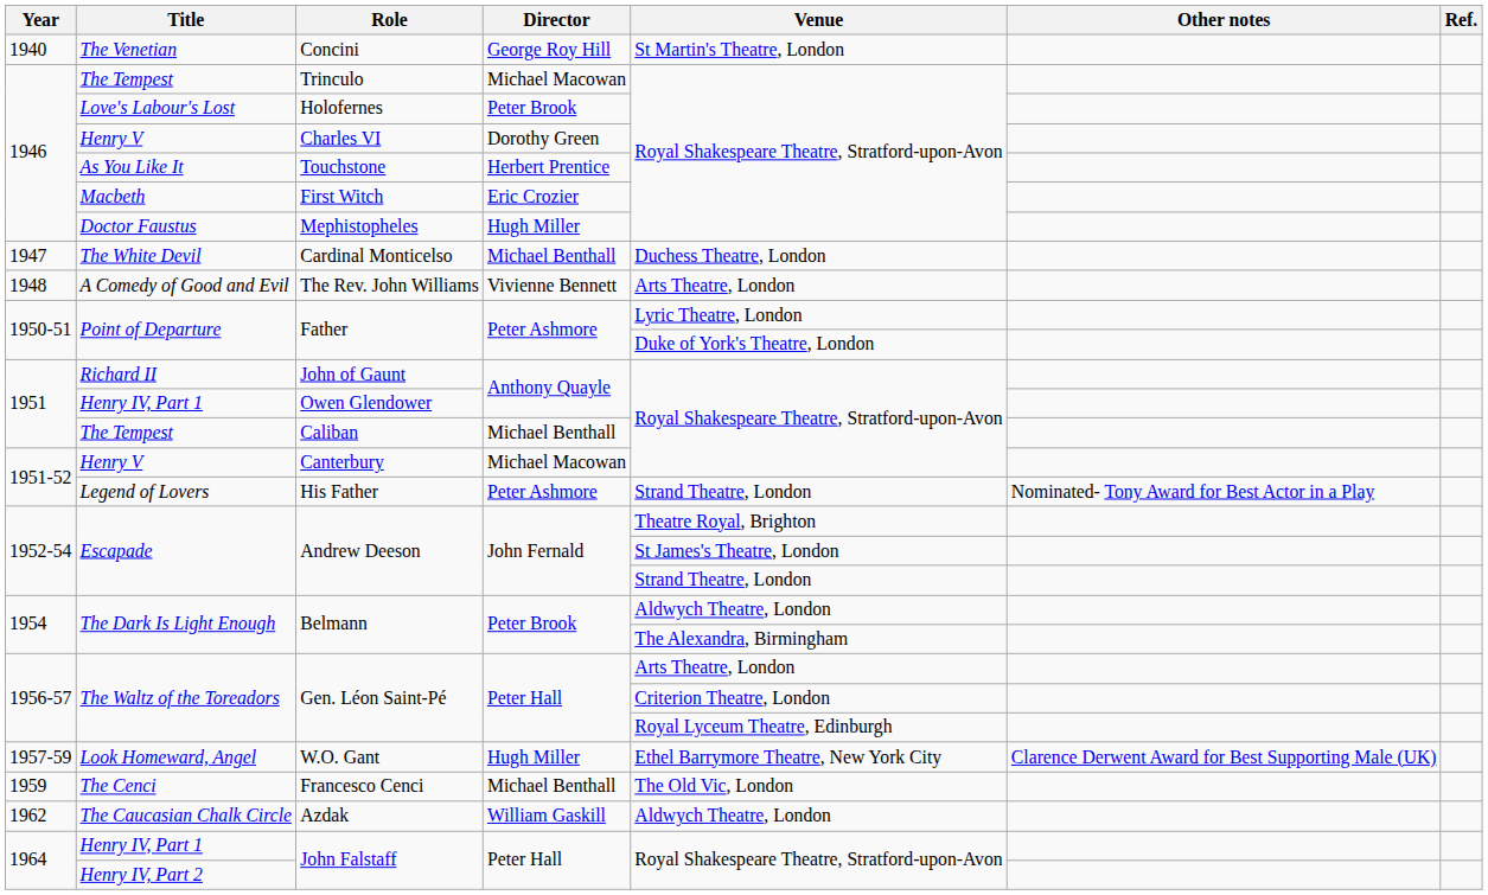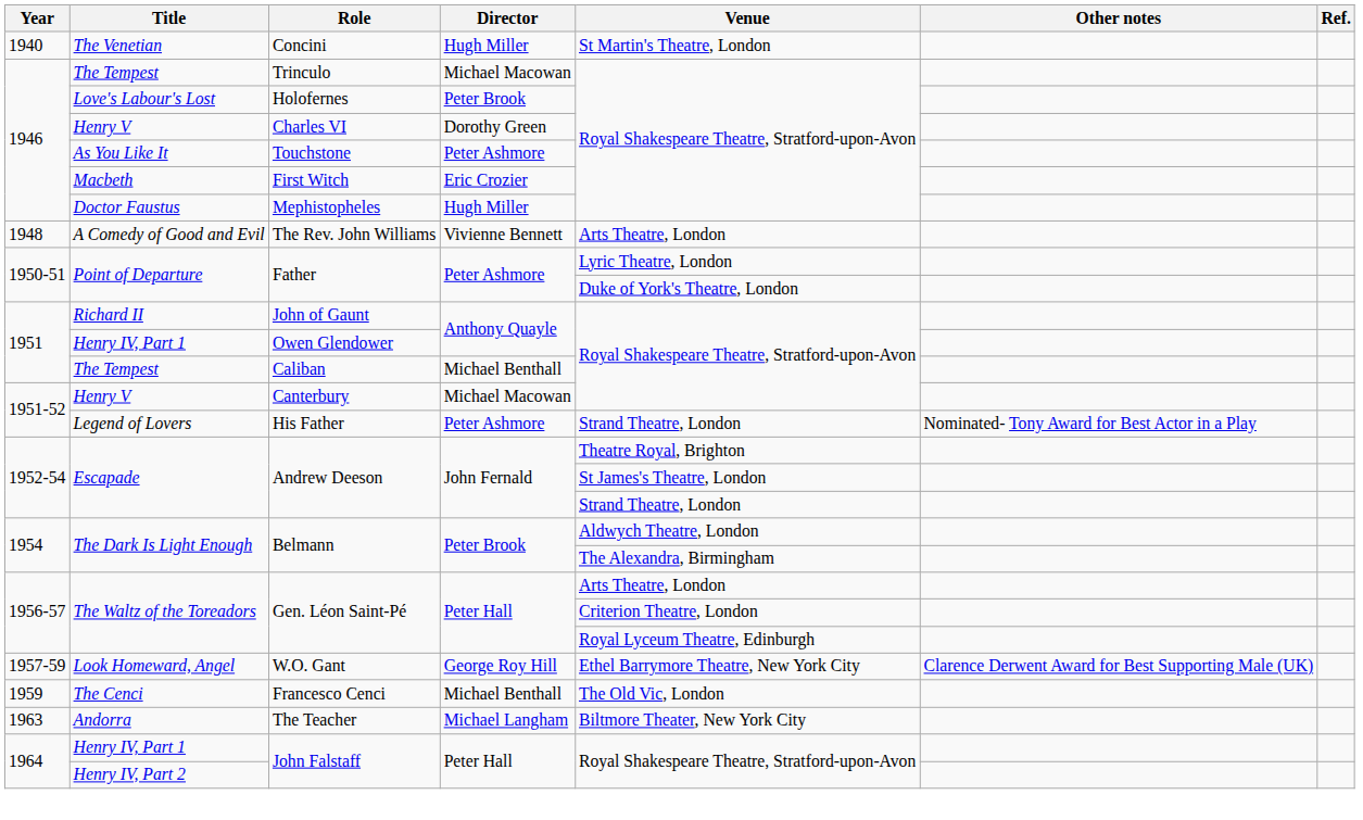Concini | Director: George Roy Hill -> Hugh Miller
Touchstone | Director: Herbert Prentice -> Peter Ashmore
- row: 1947 | The White Devil | Cardinal Monticelso | Michael Benthall | Duchess Theatre, London
W.O. Gant | Director: Hugh Miller -> George Roy Hill
- row: 1962 | The Caucasian Chalk Circle | Azdak | William Gaskill | Aldwych Theatre, London
+ row: 1963 | Andorra | The Teacher | Michael Langham | Biltmore Theater, New York City
